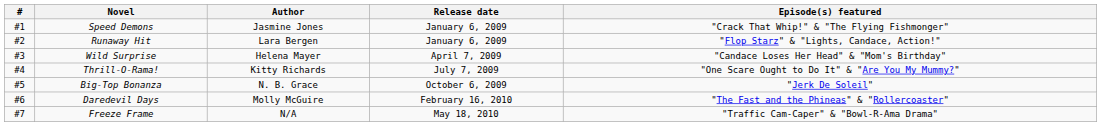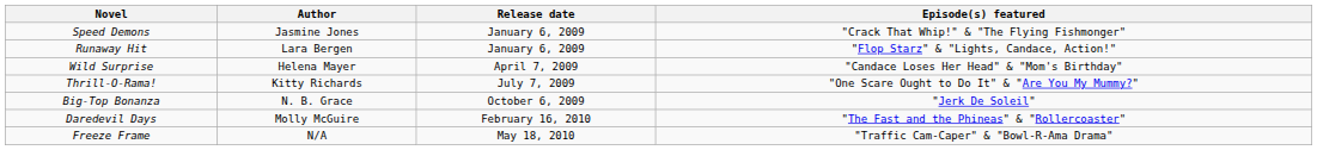- column: # | #1 | #2 | #3 | #4 | #5 | #6 | #7
